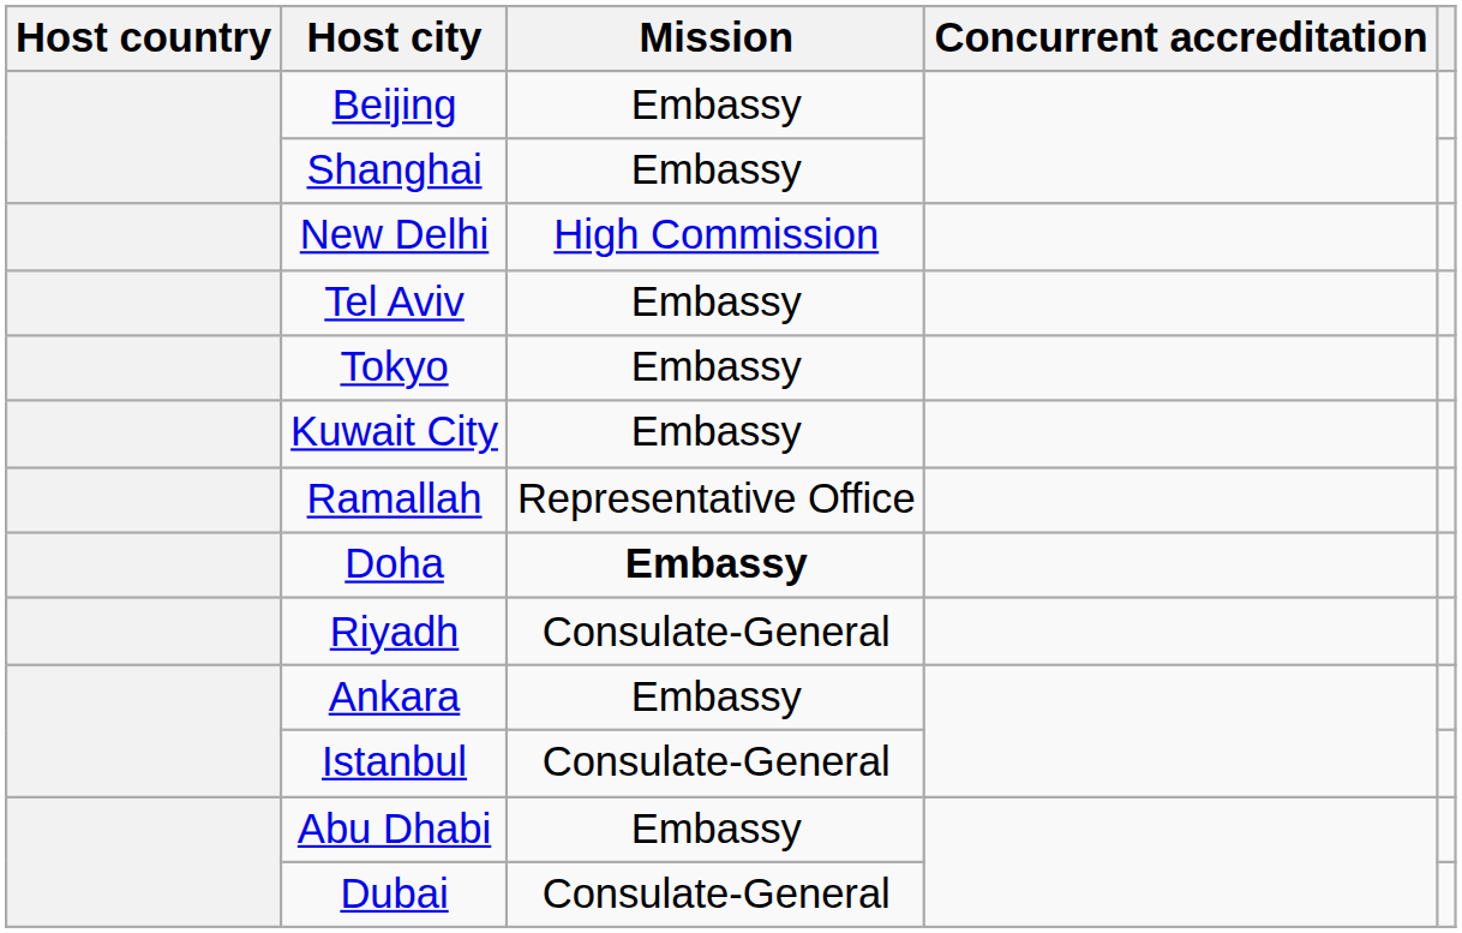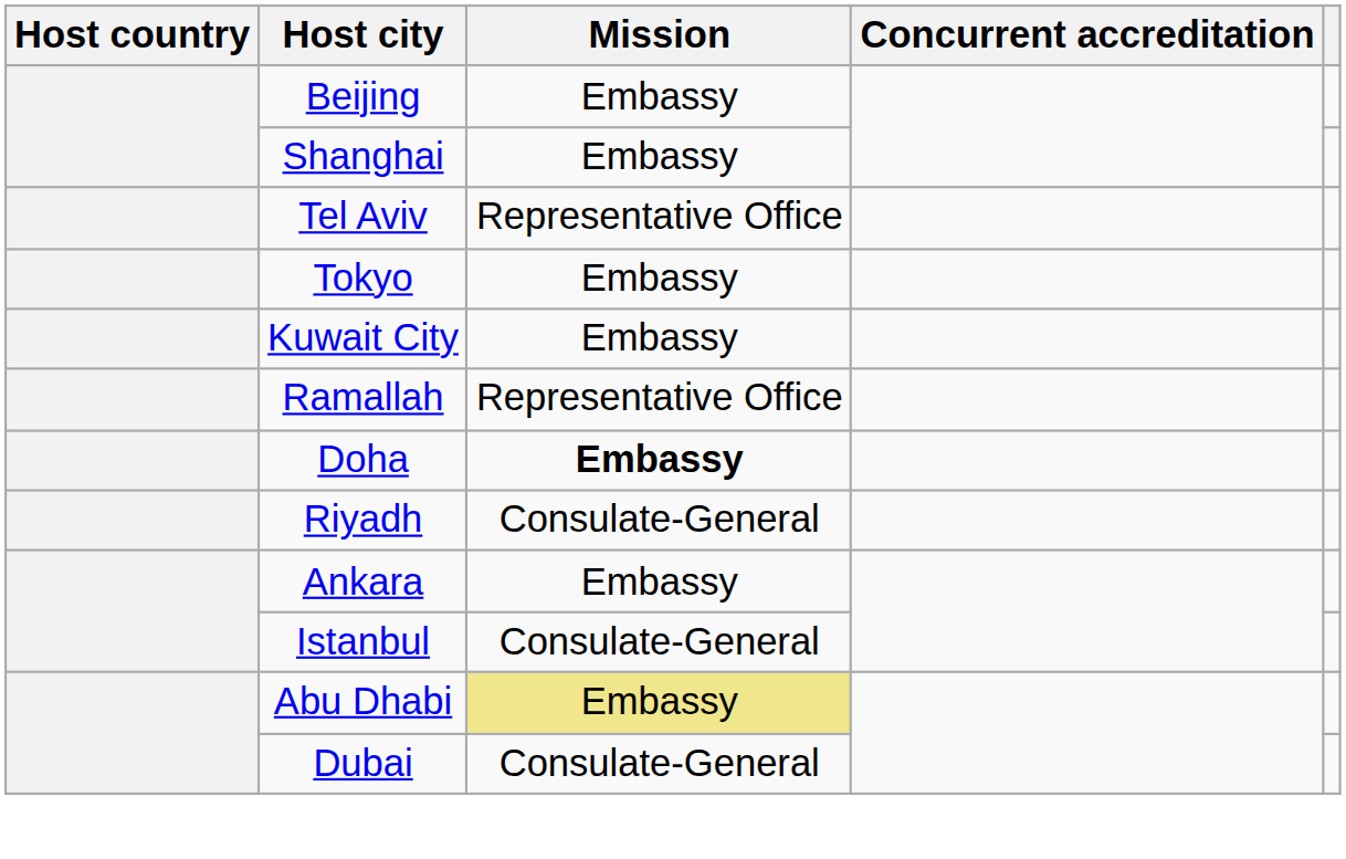- row: New Delhi | High Commission
Tel Aviv | Mission: Embassy -> Representative Office
Abu Dhabi | Mission: no background -> khaki background
